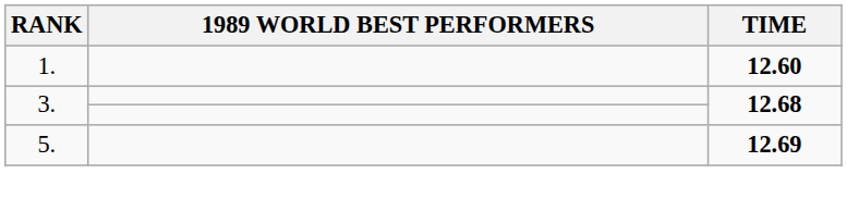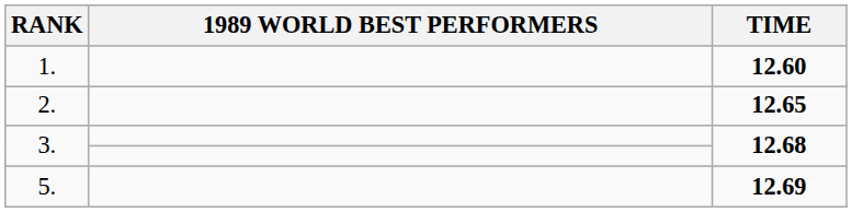+ row: 2. | 12.65
